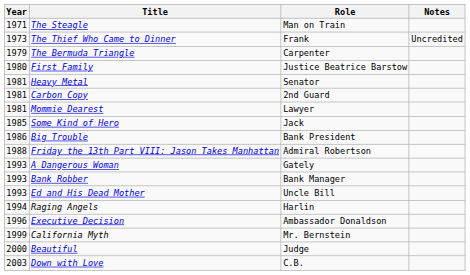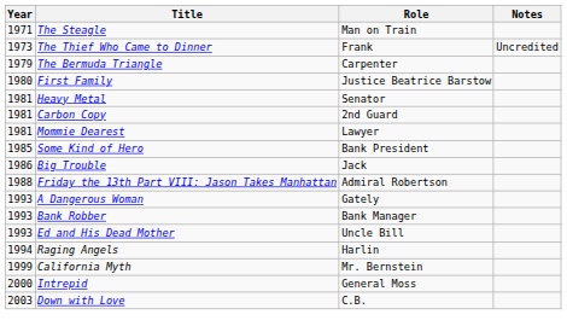Some Kind of Hero | Role: Jack -> Bank President
Big Trouble | Role: Bank President -> Jack
- row: 1996 | Executive Decision | Ambassador Donaldson
+ row: 2000 | Intrepid | General Moss
- row: 2000 | Beautiful | Judge
